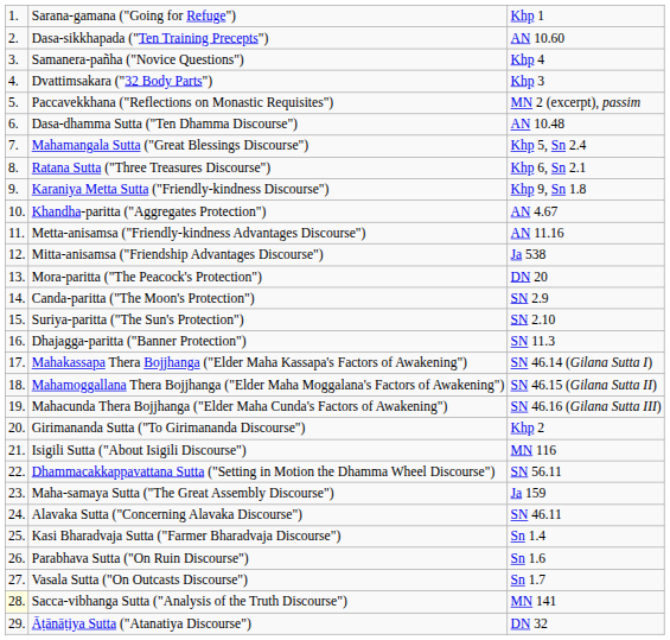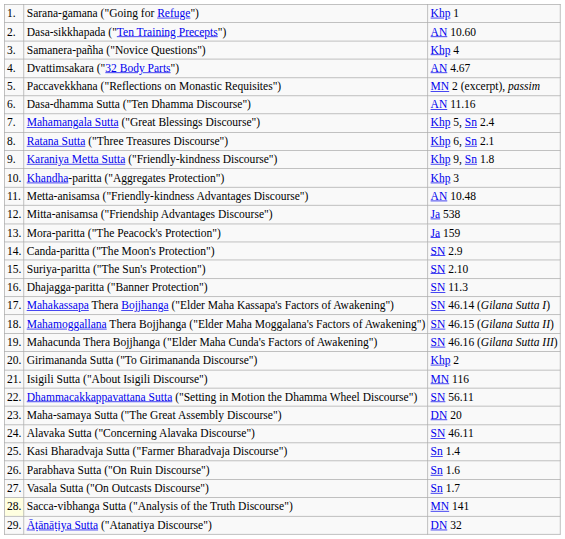Dvattimsakara ("32 Body Parts") | column 3: Khp 3 -> AN 4.67
Dasa-dhamma Sutta ("Ten Dhamma Discourse") | column 3: AN 10.48 -> AN 11.16
Khandha-paritta ("Aggregates Protection") | column 3: AN 4.67 -> Khp 3
Metta-anisamsa ("Friendly-kindness Advantages Discourse") | column 3: AN 11.16 -> AN 10.48
Mora-paritta ("The Peacock's Protection") | column 3: DN 20 -> Ja 159
Maha-samaya Sutta ("The Great Assembly Discourse") | column 3: Ja 159 -> DN 20
